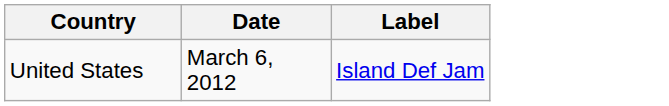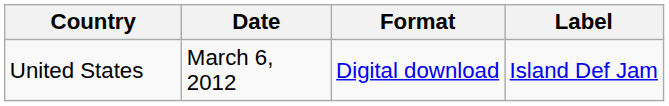+ column: Format | Digital download
